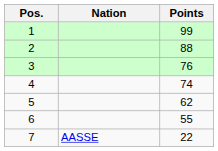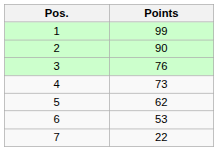- column: Nation | AASSE
2 | Points: 88 -> 90
4 | Points: 74 -> 73
6 | Points: 55 -> 53
